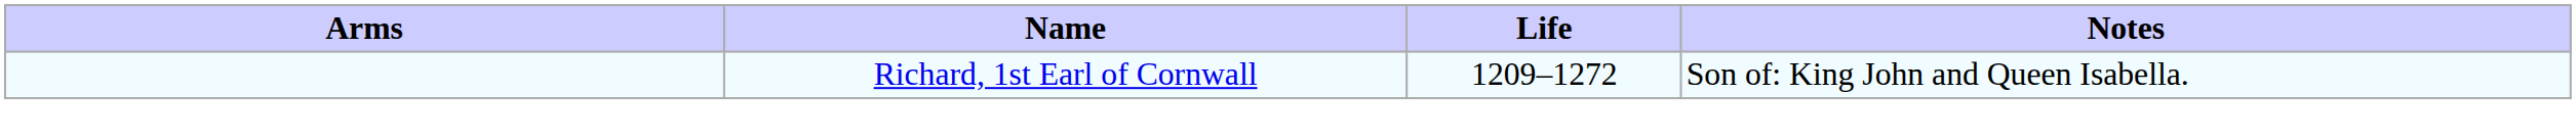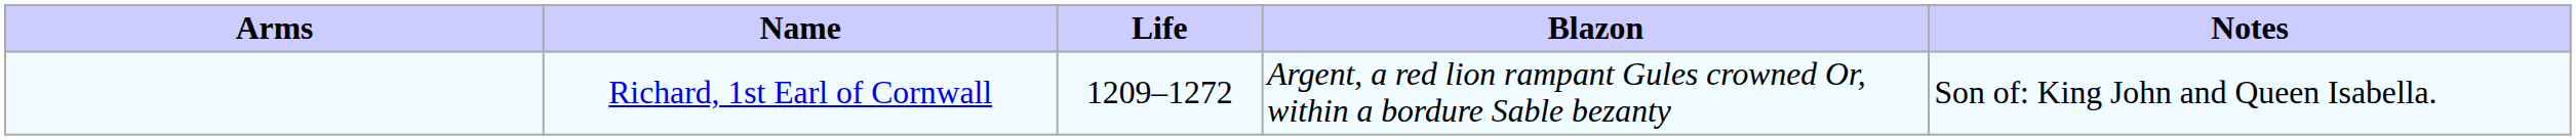+ column: Blazon | Argent, a red lion rampant Gules crowned Or, within a bordure Sable bezanty
